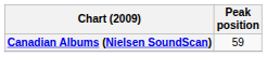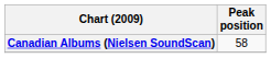Canadian Albums (Nielsen SoundScan) | Peak position: 59 -> 58
